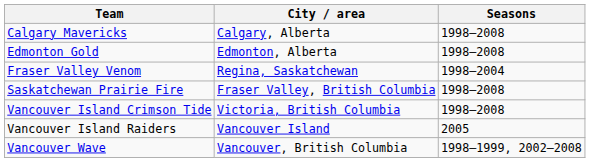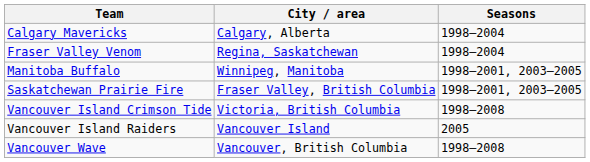Calgary Mavericks | Seasons: 1998–2008 -> 1998–2004
- row: Edmonton Gold | Edmonton, Alberta | 1998–2008
+ row: Manitoba Buffalo | Winnipeg, Manitoba | 1998–2001, 2003–2005
Saskatchewan Prairie Fire | Seasons: 1998–2008 -> 1998–2001, 2003–2005
Vancouver Wave | Seasons: 1998–1999, 2002–2008 -> 1998–2008
